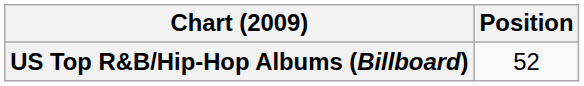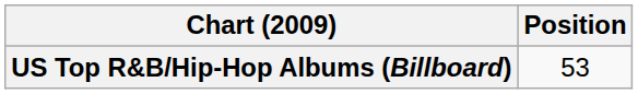US Top R&B/Hip-Hop Albums (Billboard) | Position: 52 -> 53
